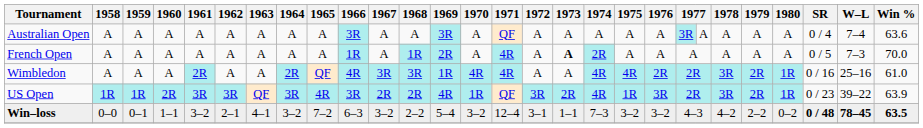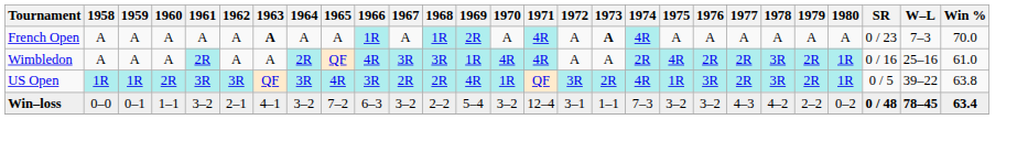- row: Australian Open | A | A | A | A | A | A | A | A | 3R | A | A | 3R | A | QF | A | A | A | A | A | 3R | A | A | A | A | 0 / 4 | 7–4 | 63.6
French Open | 1963: normal -> bold
French Open | 1974: 2R -> 4R
French Open | SR: 0 / 5 -> 0 / 23
Wimbledon | 1974: 4R -> 2R
US Open | SR: 0 / 23 -> 0 / 5
US Open | Win %: 63.9 -> 63.8
Win–loss | Win %: 63.5 -> 63.4
